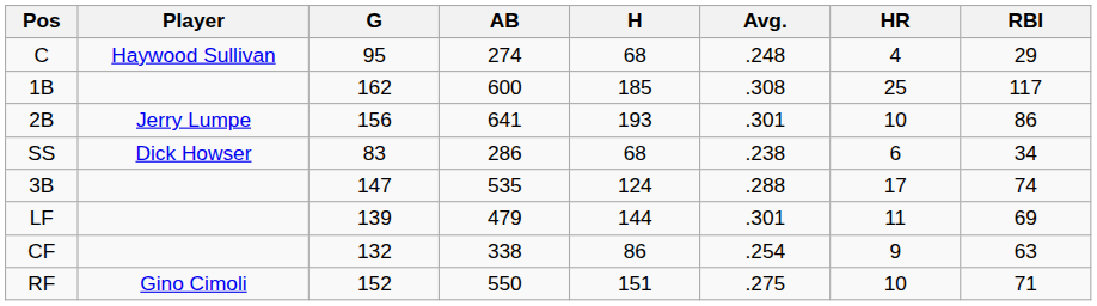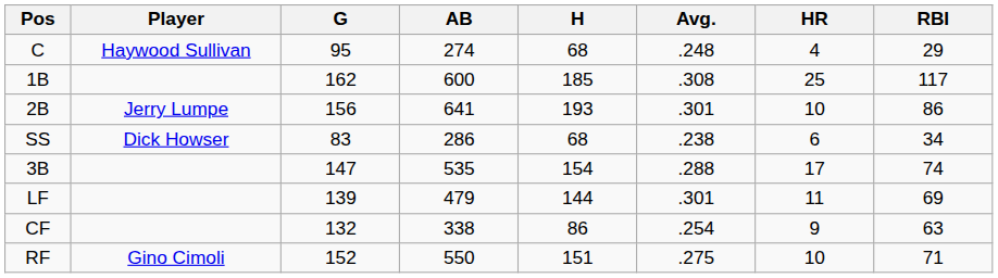3B | H: 124 -> 154
